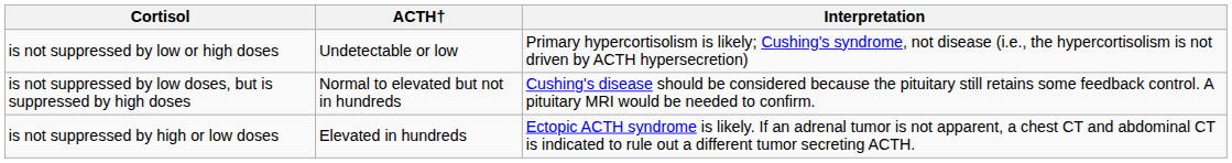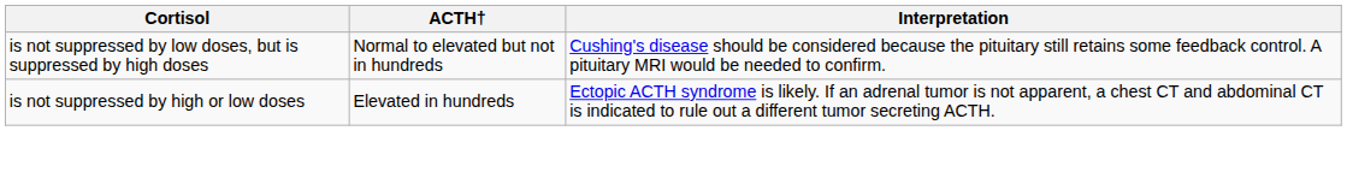- row: is not suppressed by low or high doses | Undetectable or low | Primary hypercortisolism is likely; Cushing's syndrome, not disease (i.e., the hypercortisolism is not driven by ACTH hypersecretion)
